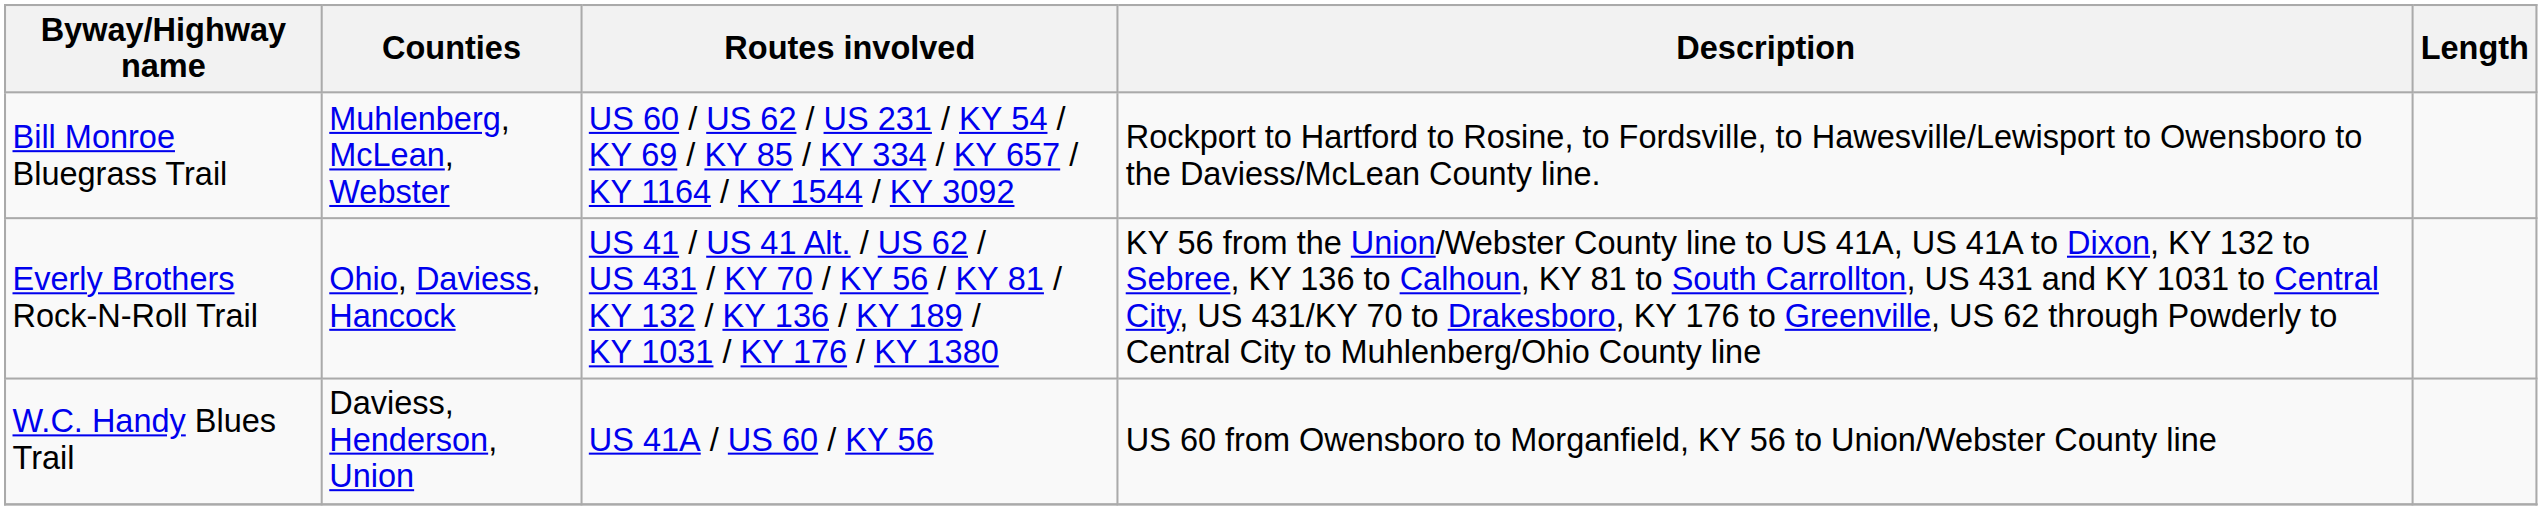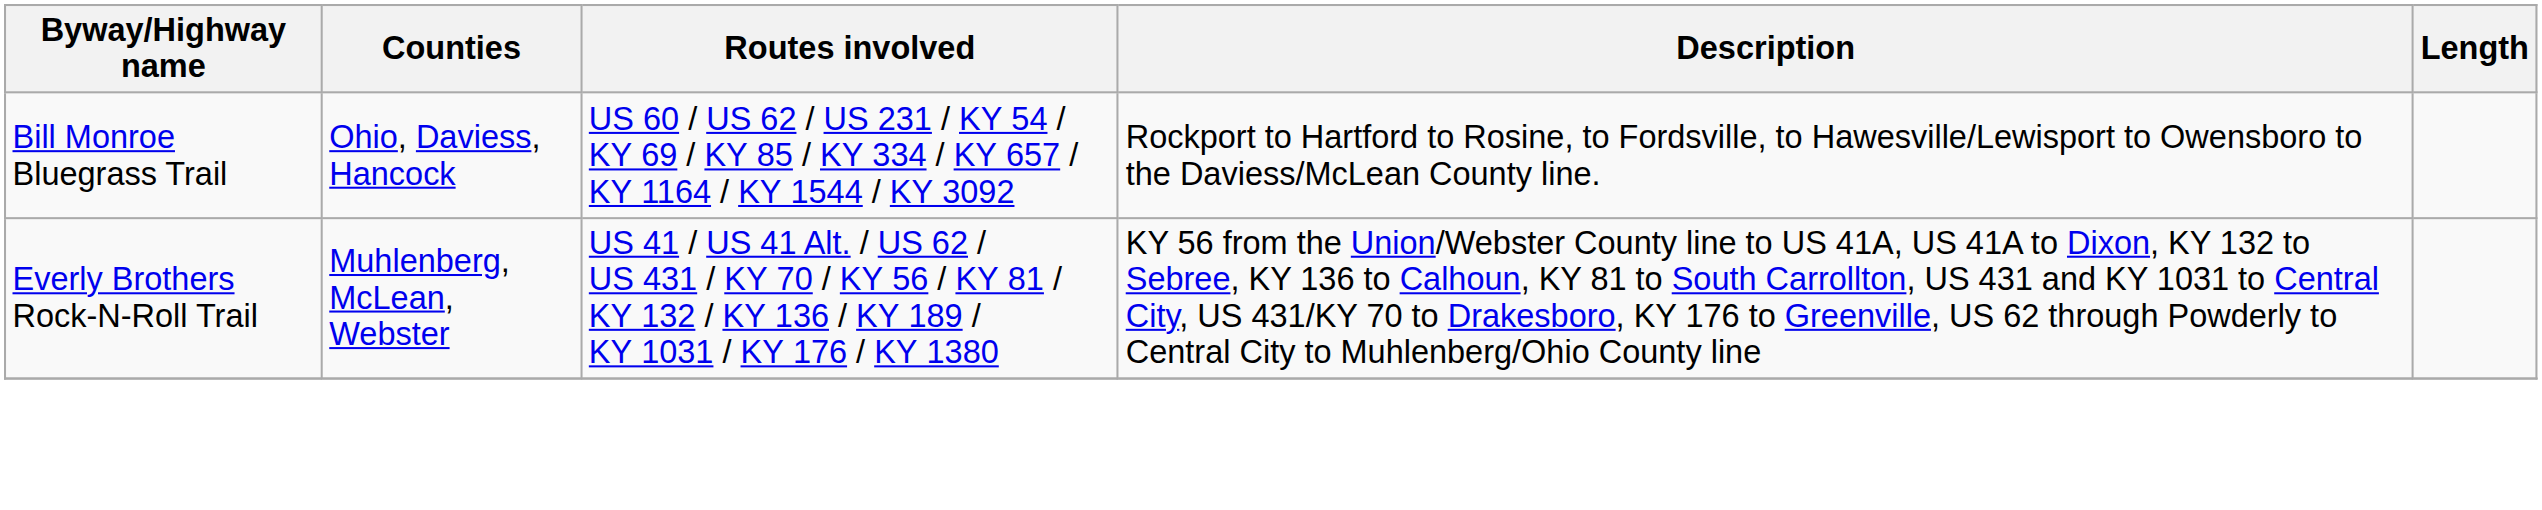Bill Monroe Bluegrass Trail | Counties: Muhlenberg, McLean, Webster -> Ohio, Daviess, Hancock
Everly Brothers Rock-N-Roll Trail | Counties: Ohio, Daviess, Hancock -> Muhlenberg, McLean, Webster
- row: W.C. Handy Blues Trail | Daviess, Henderson, Union | US 41A / US 60 / KY 56 | US 60 from Owensboro to Morganfield, KY 56 to Union/Webster County line
